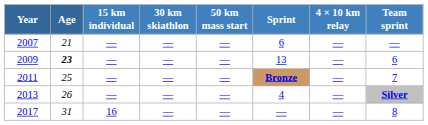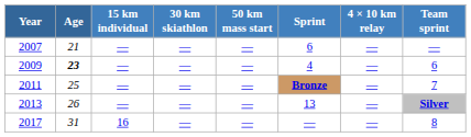2009 | Sprint: 13 -> 4
2013 | Sprint: 4 -> 13
